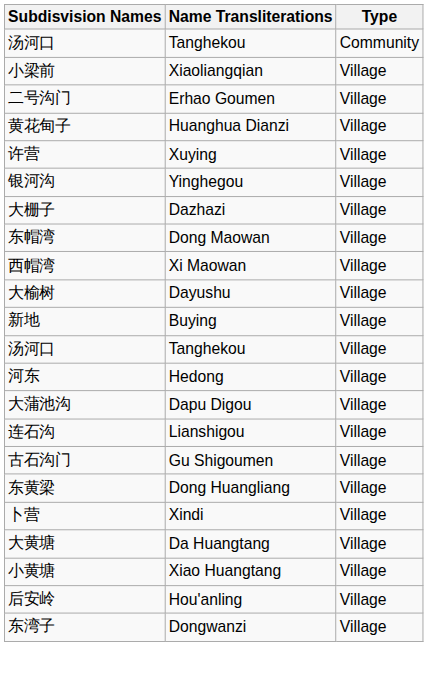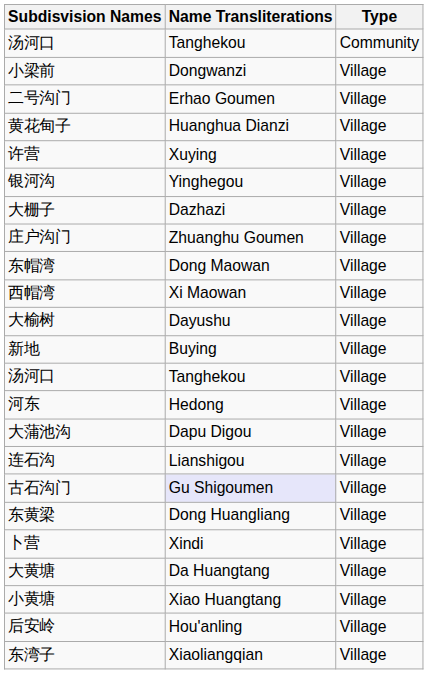小梁前 | Name Transliterations: Xiaoliangqian -> Dongwanzi
+ row: 庄户沟门 | Zhuanghu Goumen | Village
古石沟门 | Name Transliterations: no background -> lavender background
东湾子 | Name Transliterations: Dongwanzi -> Xiaoliangqian
